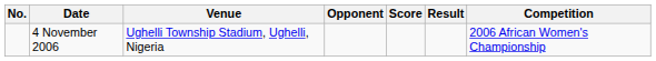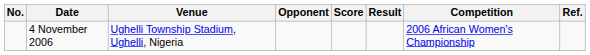+ column: Ref.
